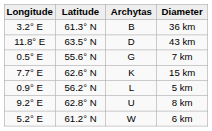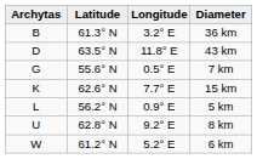columns swapped: Archytas <-> Longitude
